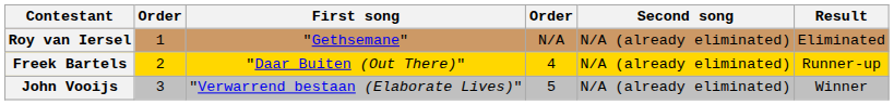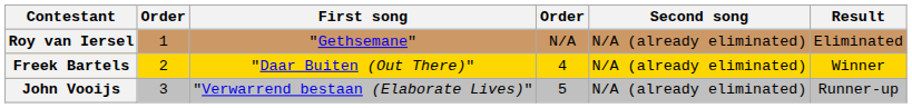Freek Bartels | Result: Runner-up -> Winner
John Vooijs | Result: Winner -> Runner-up
